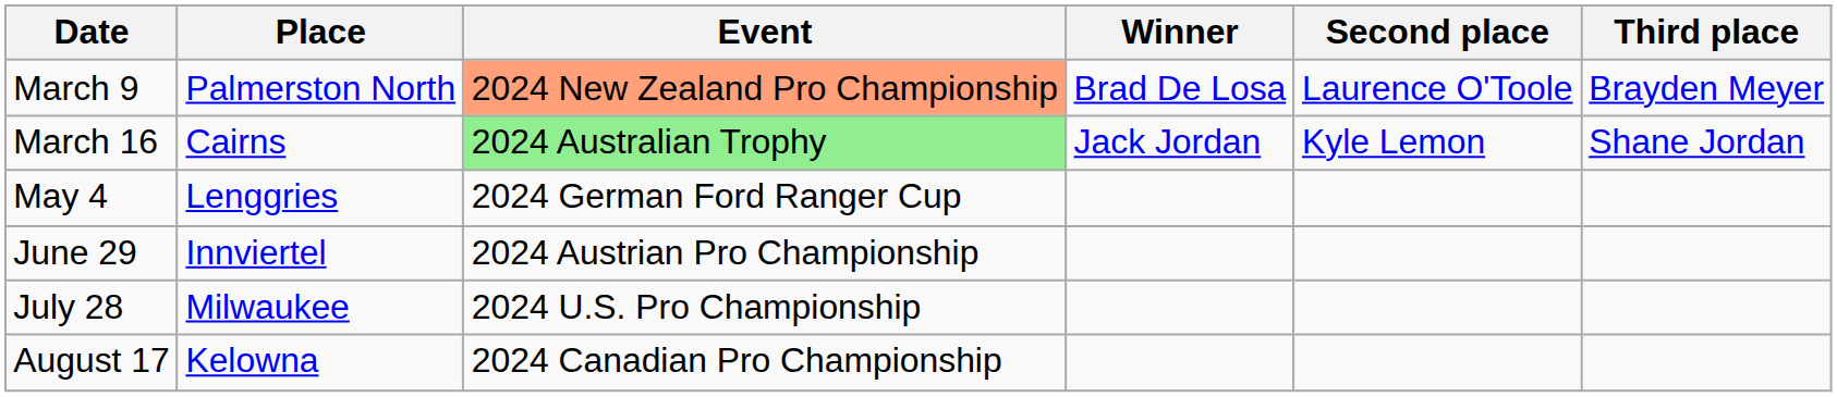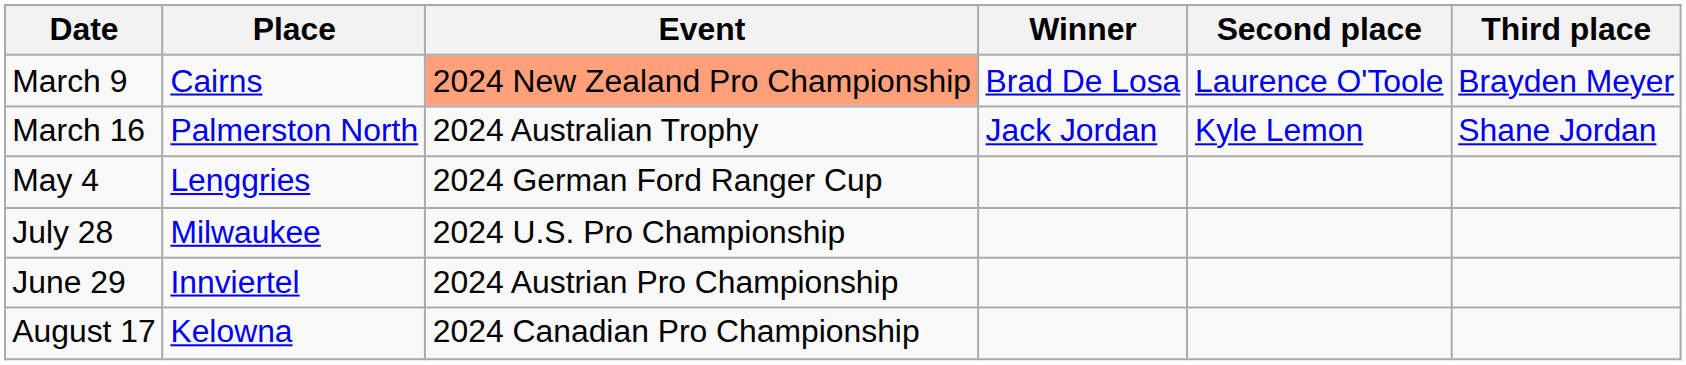March 9 | Place: Palmerston North -> Cairns
March 16 | Place: Cairns -> Palmerston North
March 16 | Event: lightgreen background -> no background
rows swapped: June 29 <-> July 28
